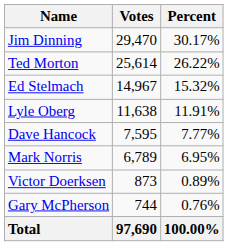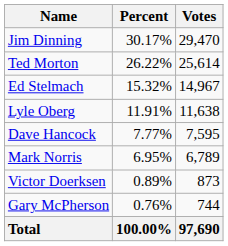columns swapped: Votes <-> Percent
